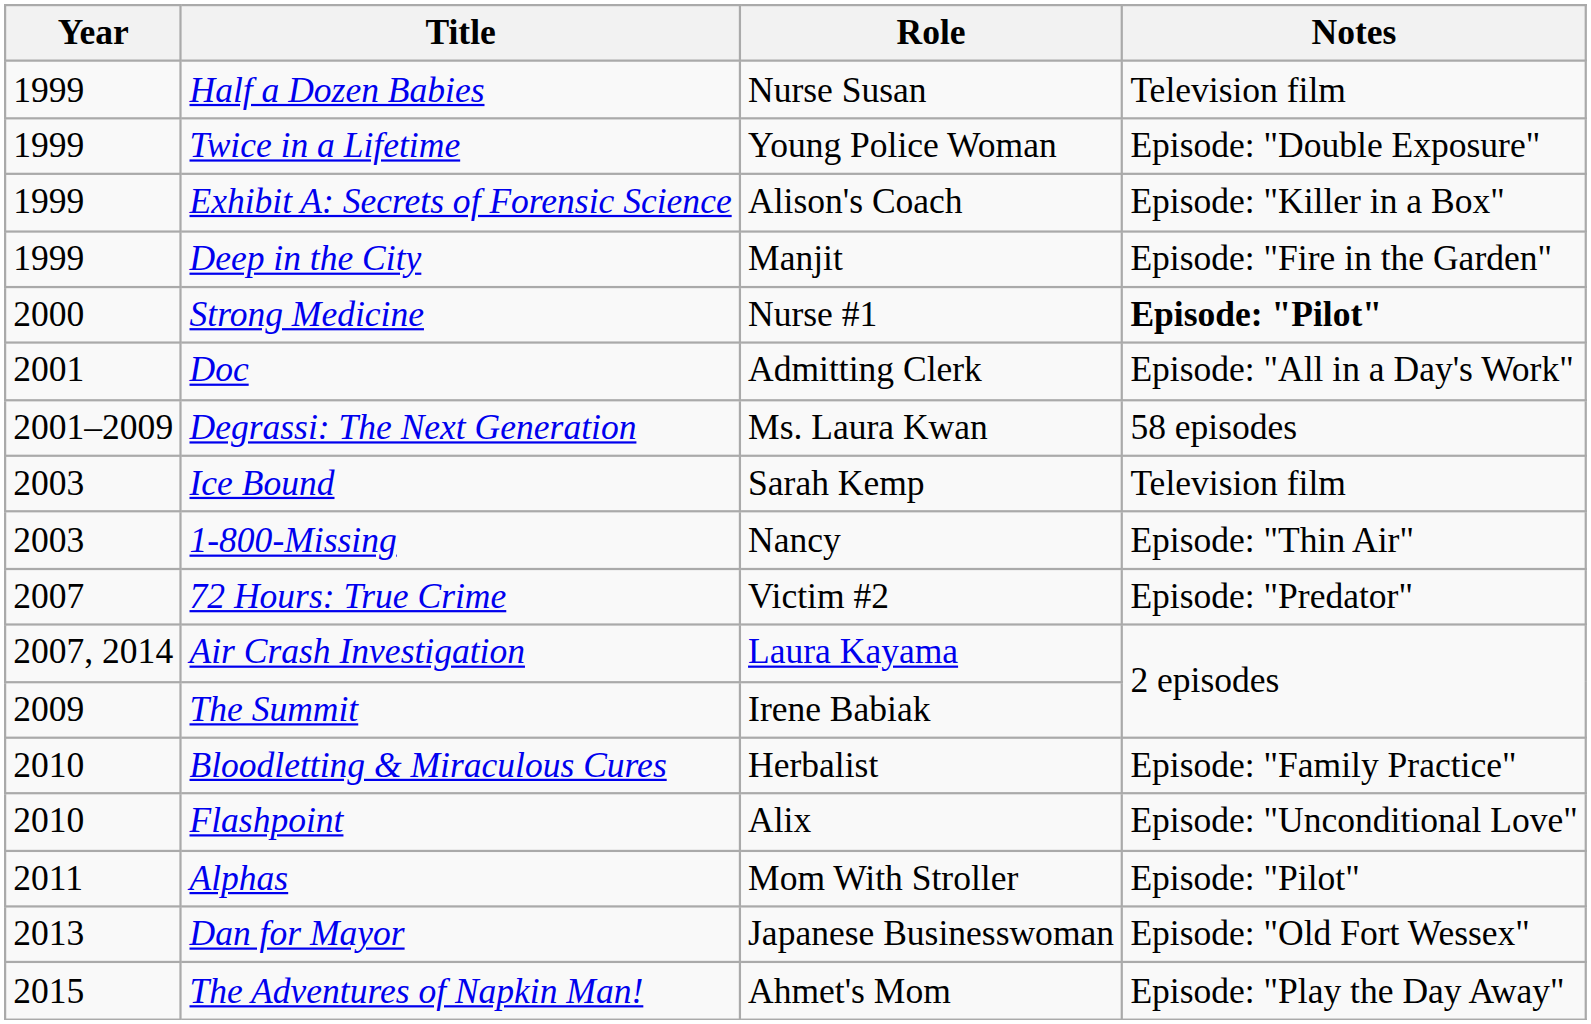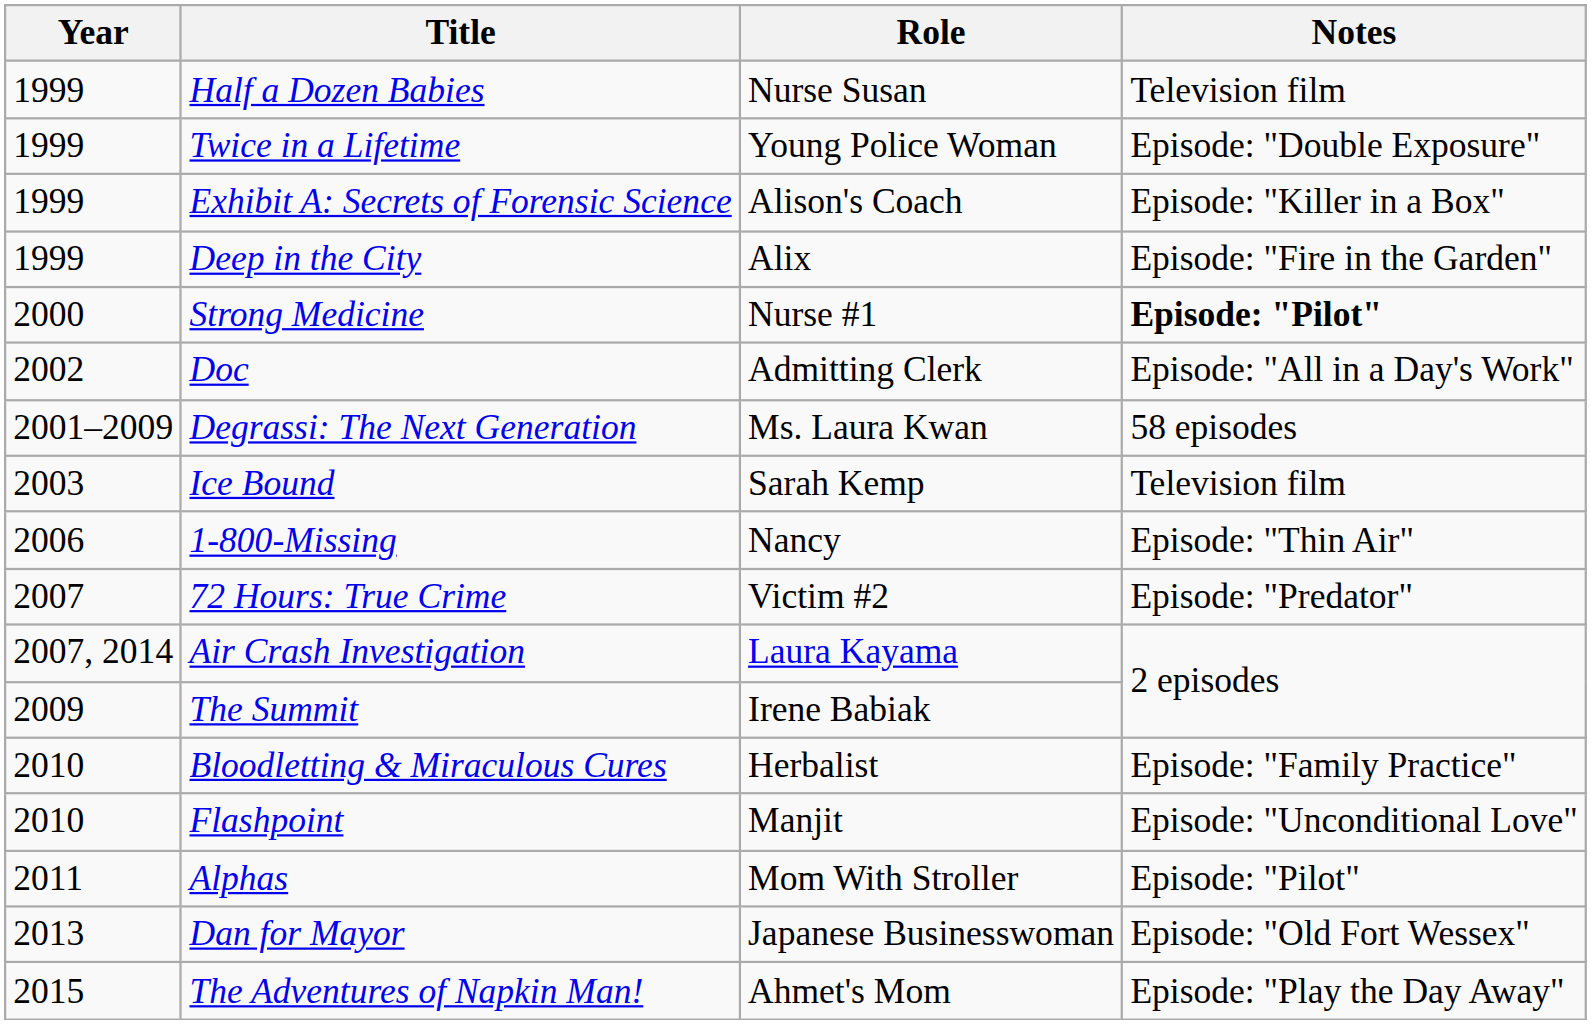Deep in the City | Role: Manjit -> Alix
Doc | Year: 2001 -> 2002
1-800-Missing | Year: 2003 -> 2006
Flashpoint | Role: Alix -> Manjit
